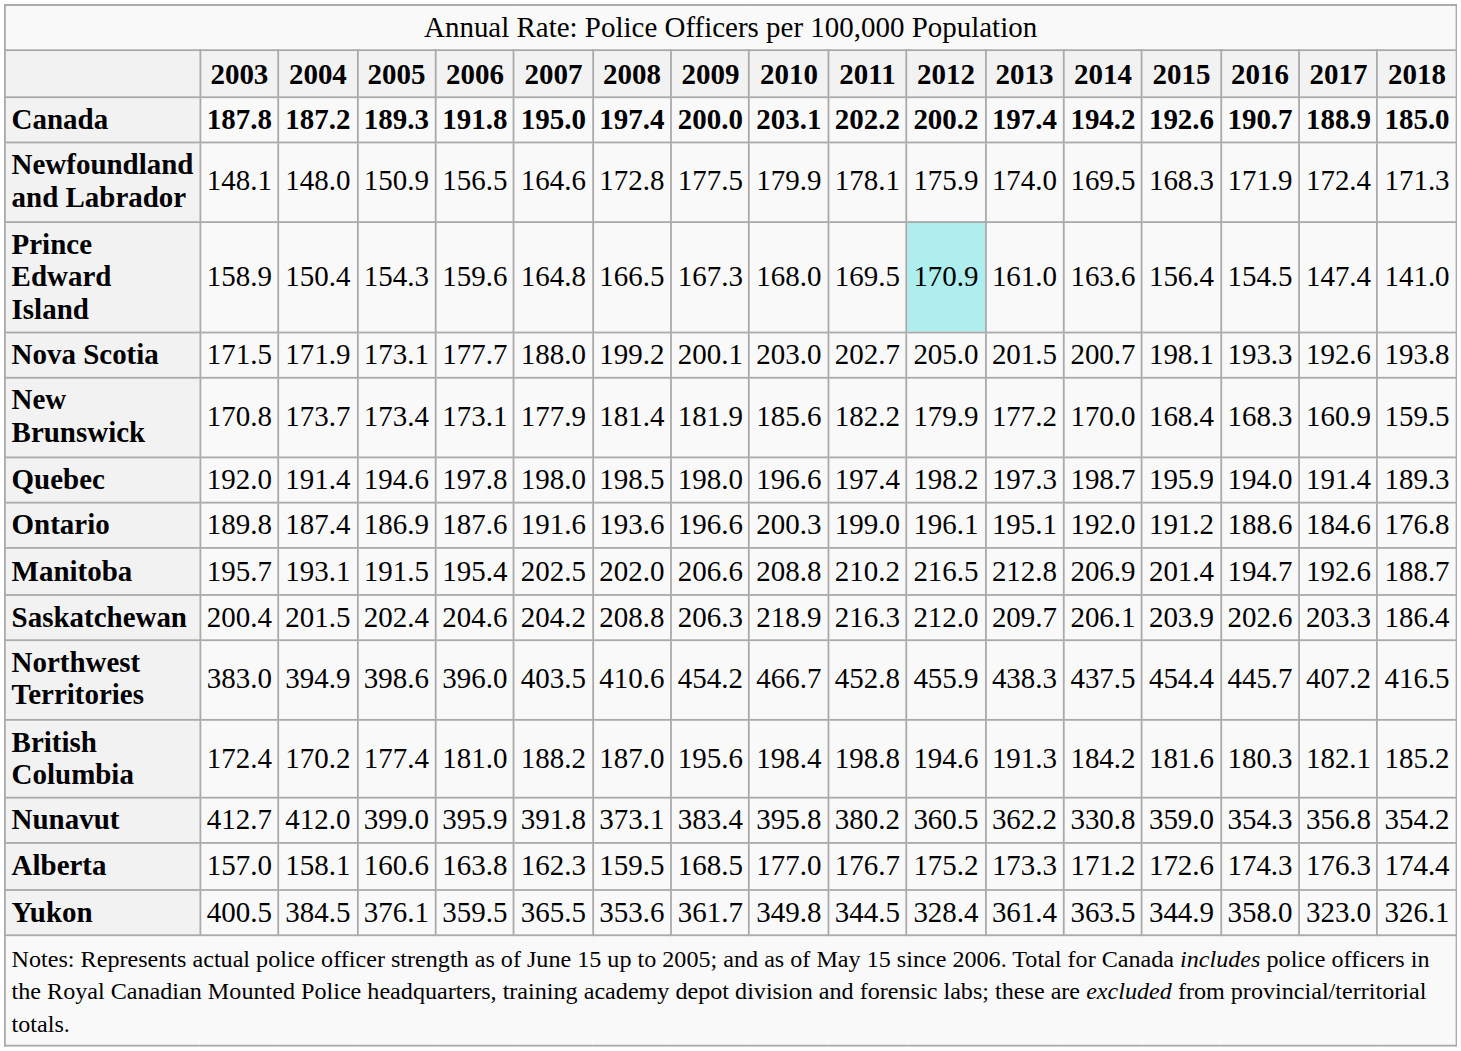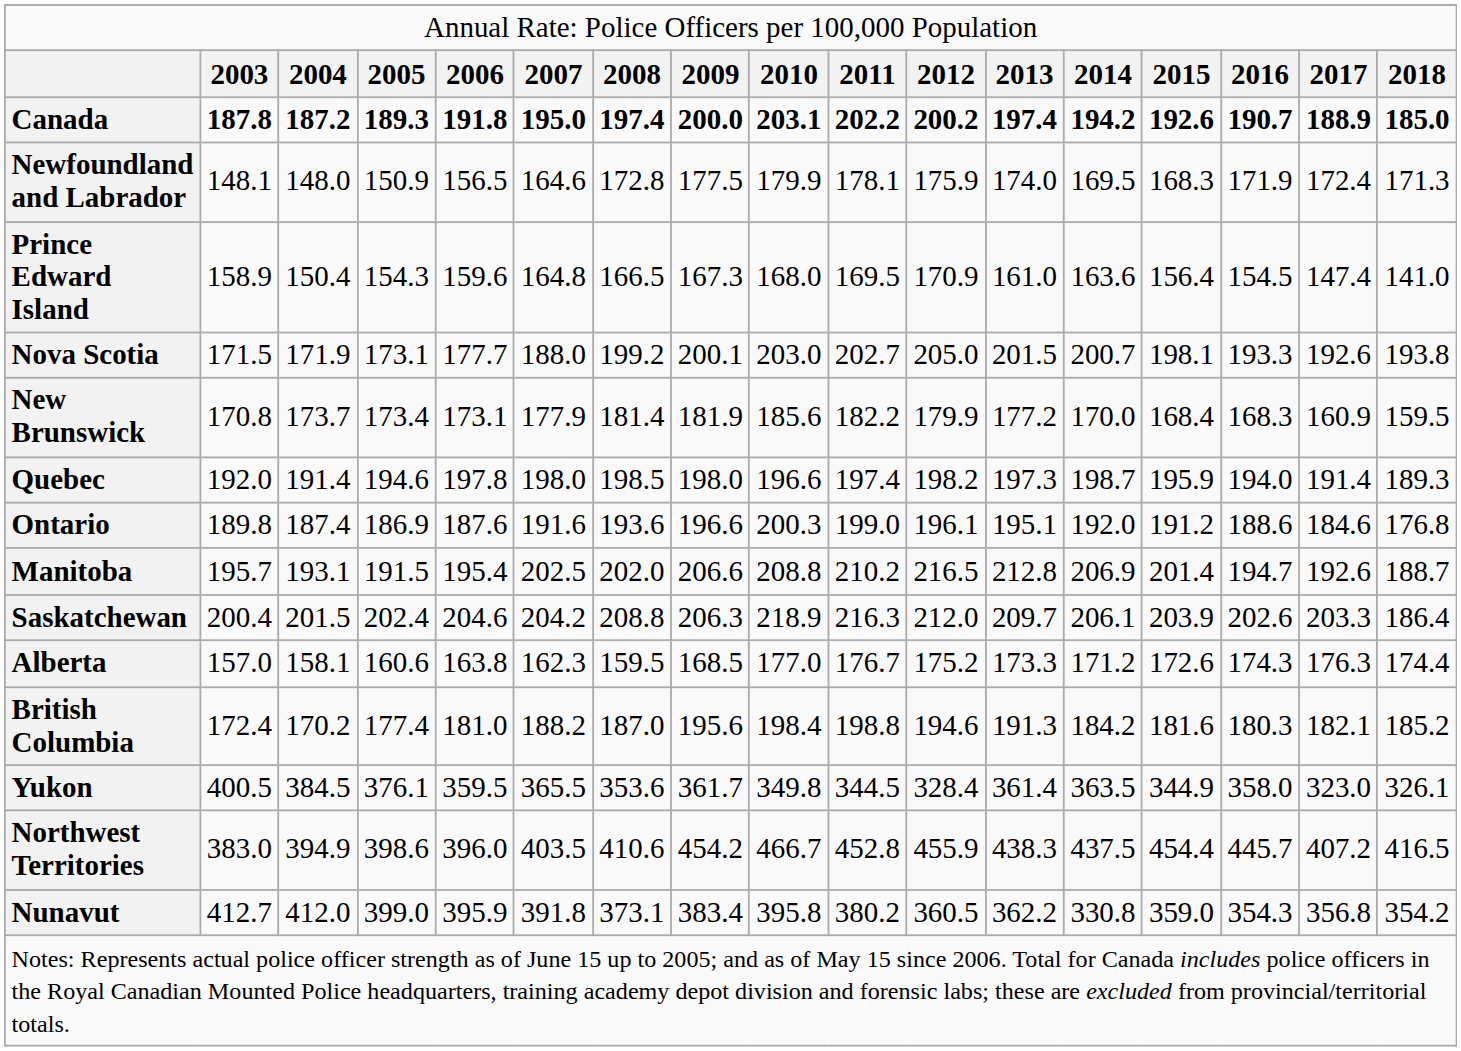Prince Edward Island | column 11: paleturquoise background -> no background
rows swapped: Alberta <-> Northwest Territories
rows swapped: Yukon <-> Nunavut
